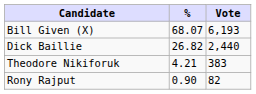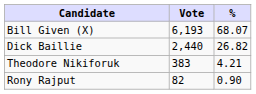columns swapped: Vote <-> %
